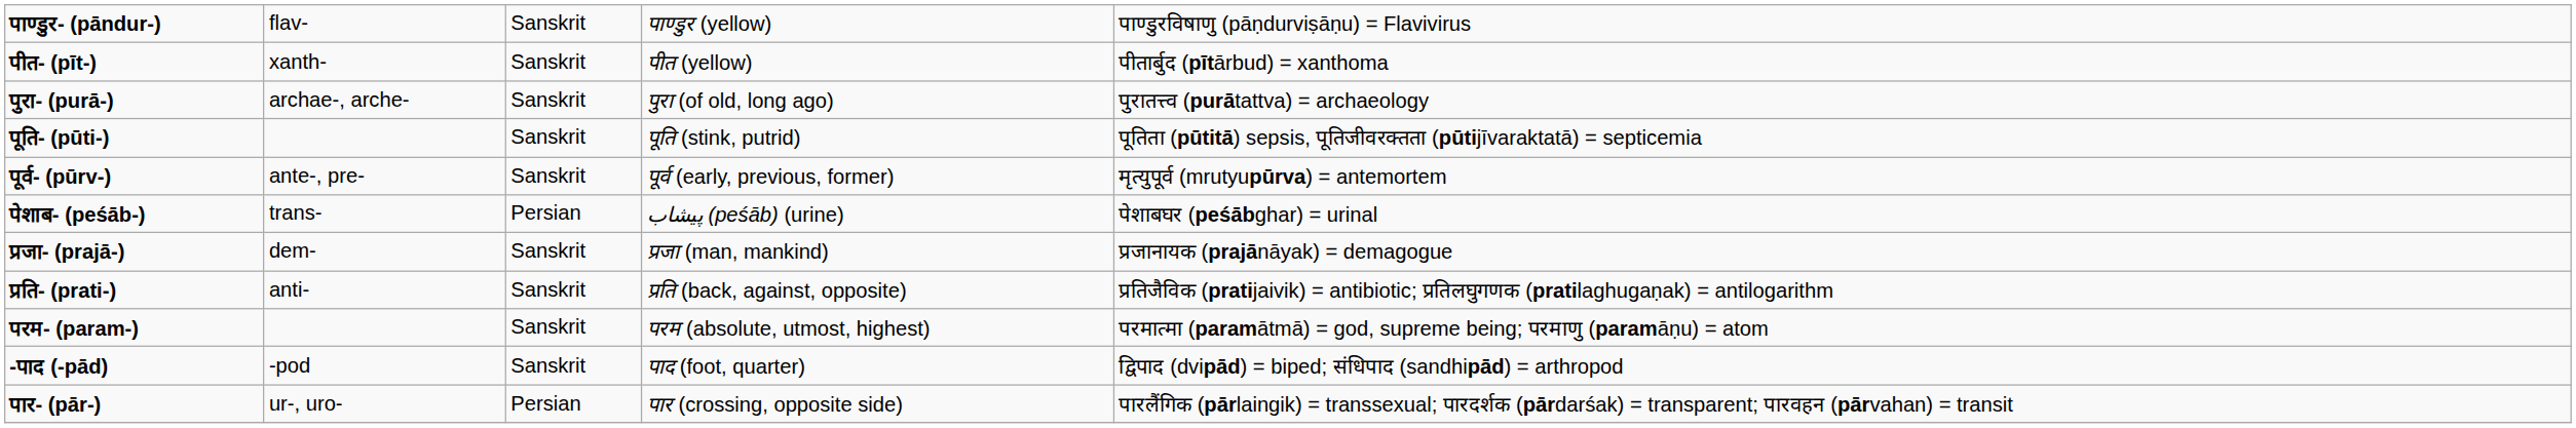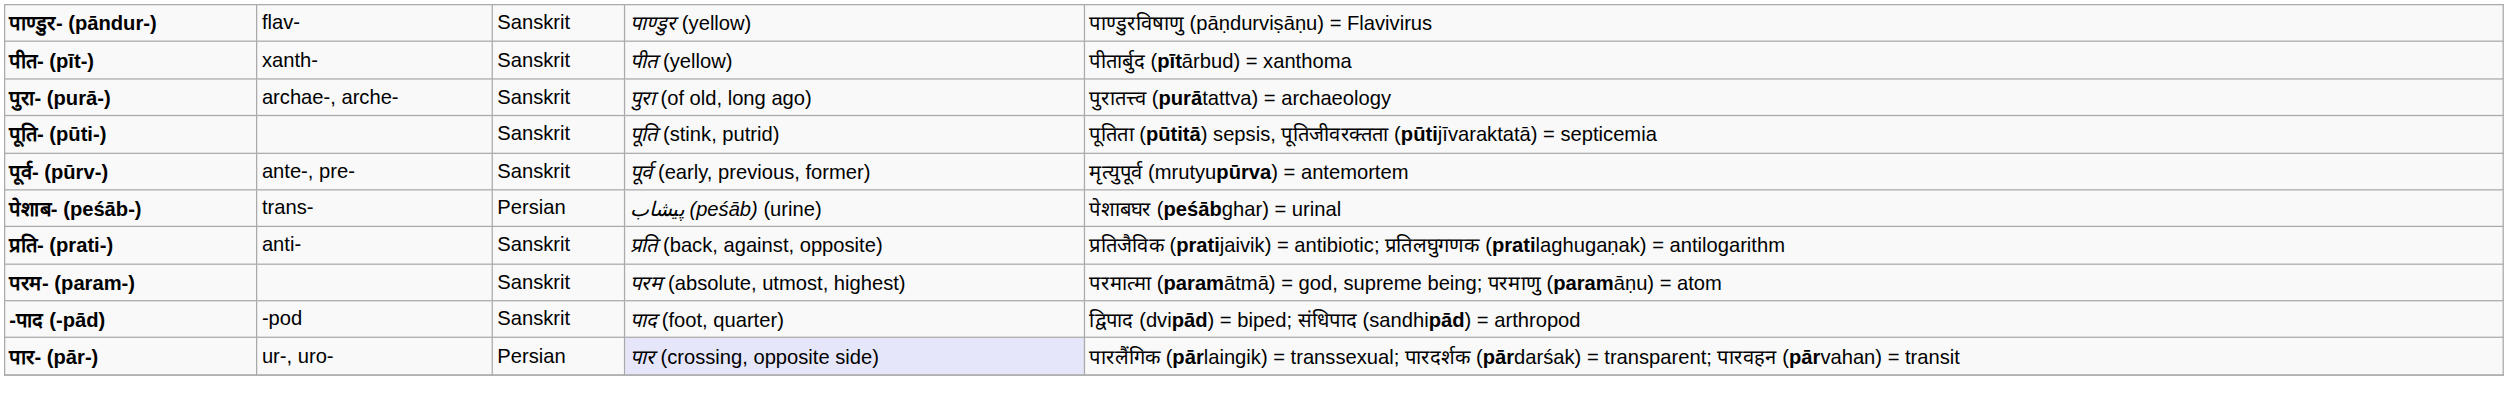- row: प्रजा- (prajā-) | dem- | Sanskrit | प्रजा (man, mankind) | प्रजानायक (prajānāyak) = demagogue
पार- (pār-) | column 4: no background -> lavender background
